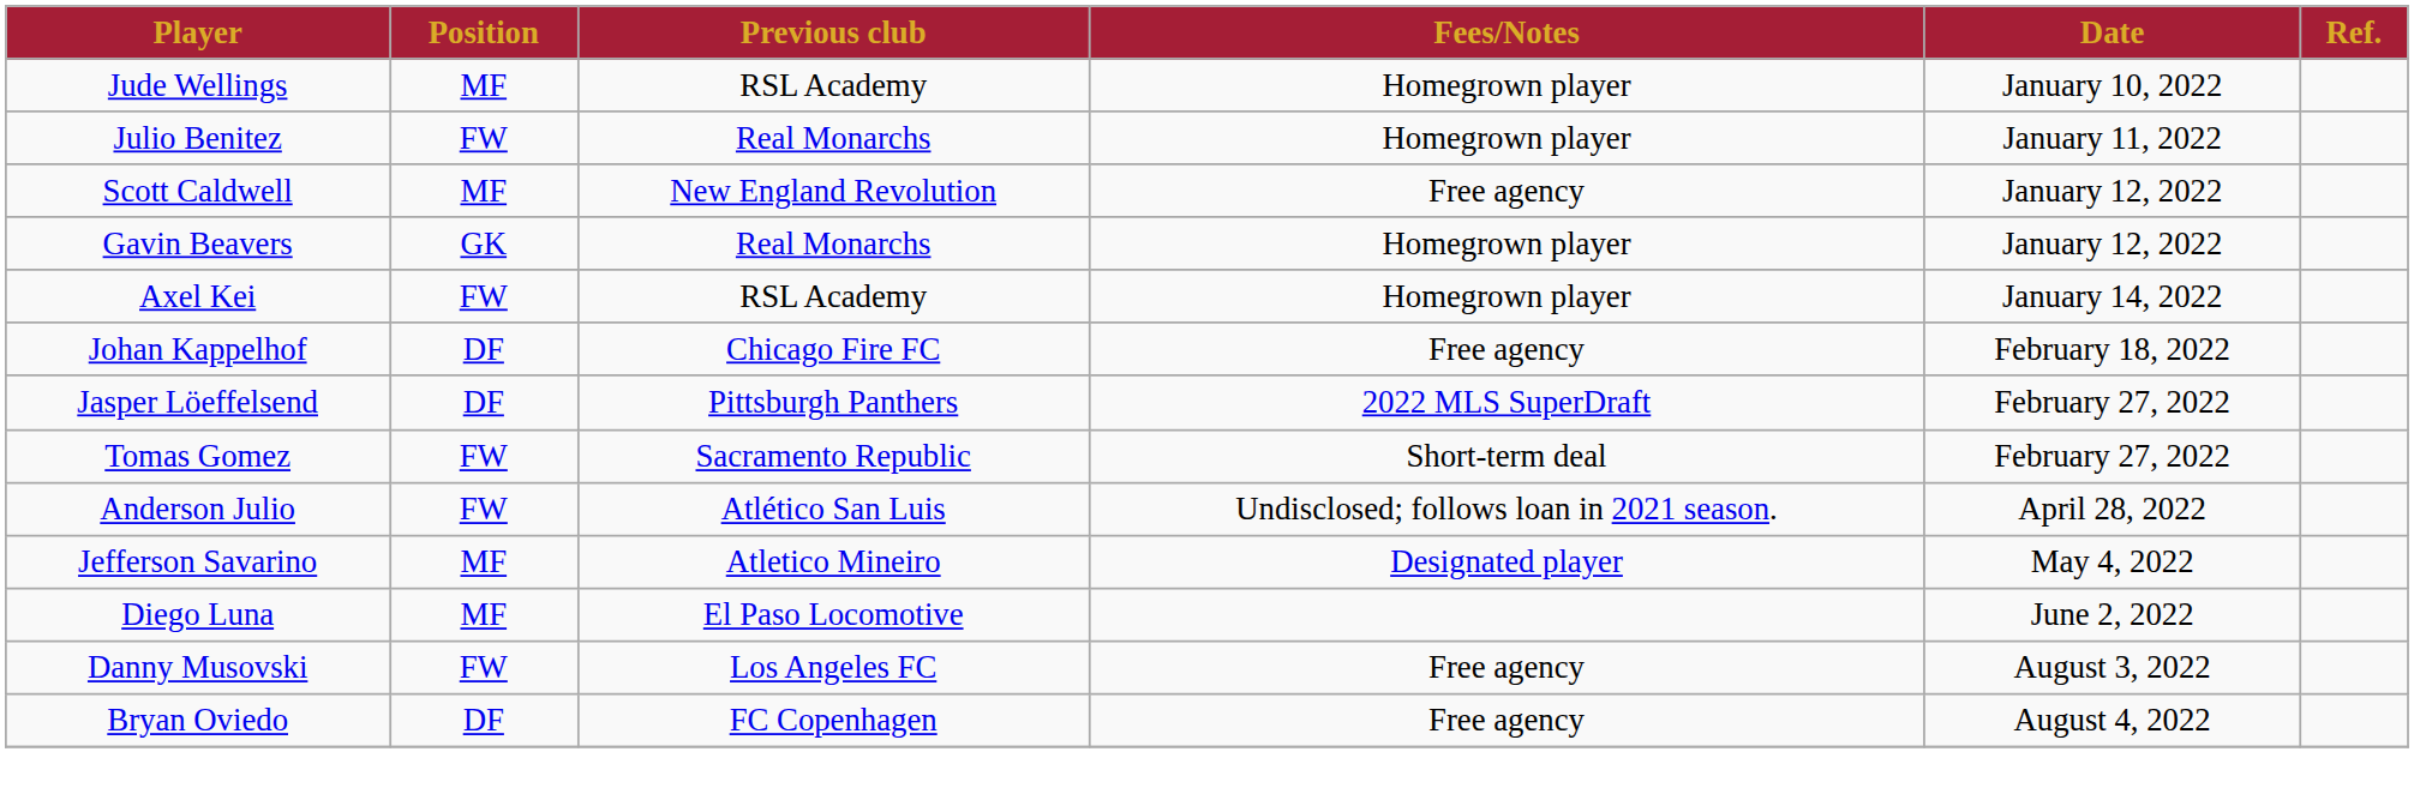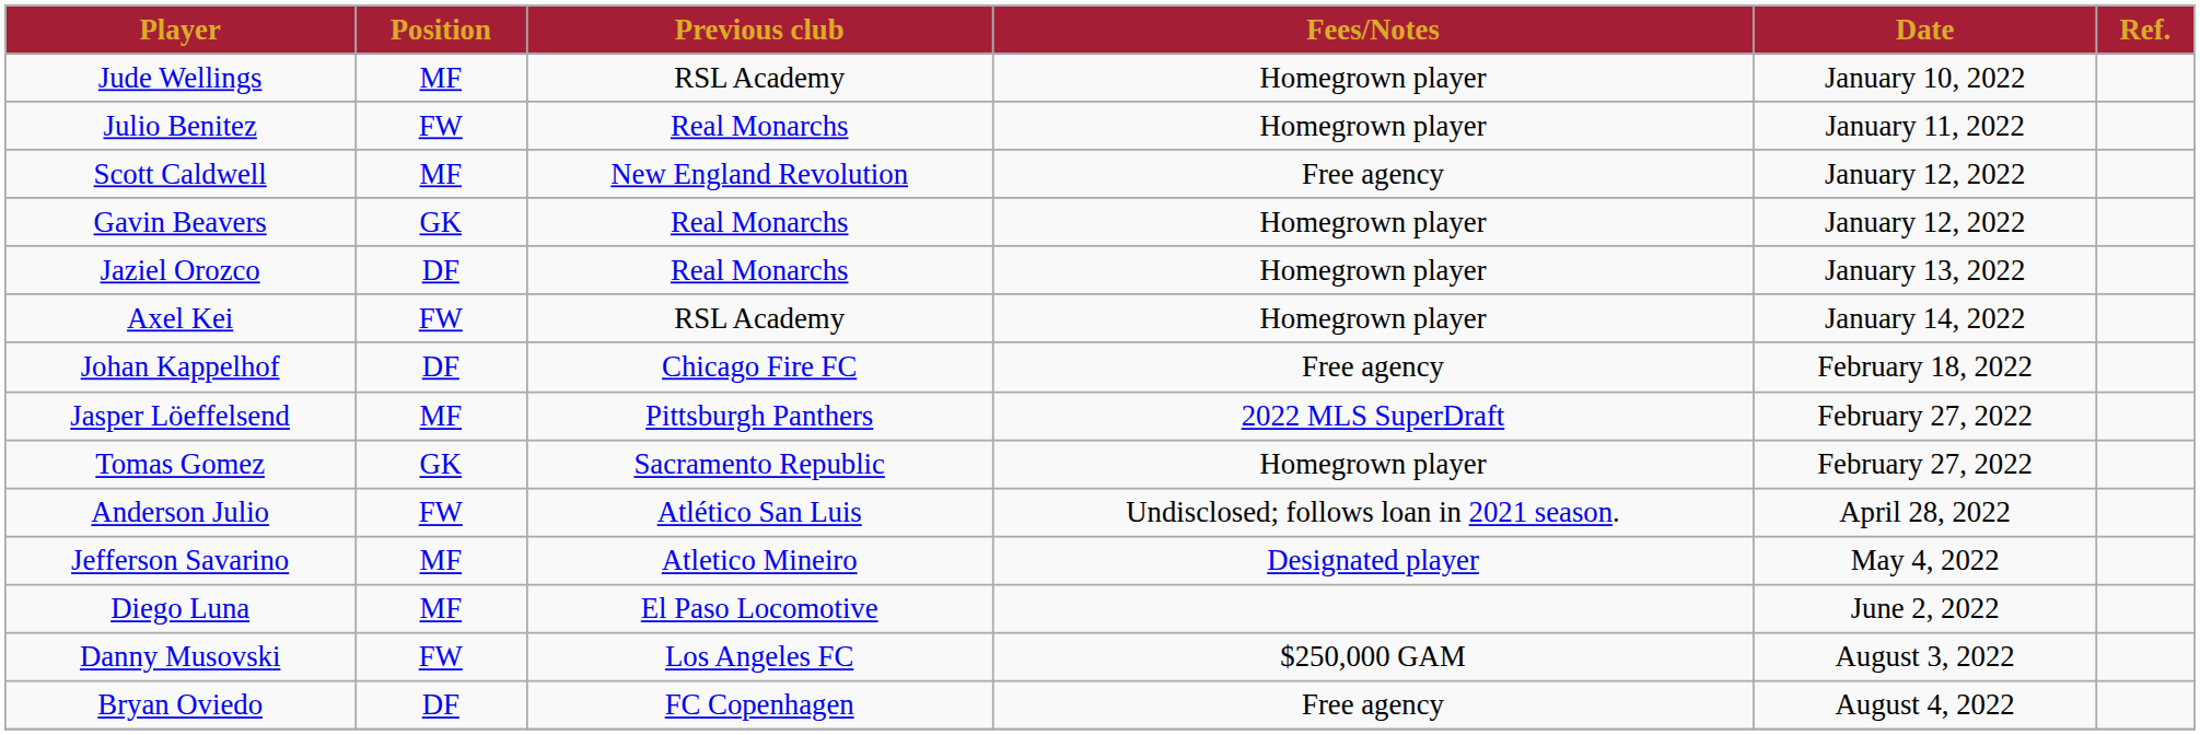+ row: Jaziel Orozco | DF | Real Monarchs | Homegrown player | January 13, 2022
Jasper Löeffelsend | Position: DF -> MF
Tomas Gomez | Position: FW -> GK
Tomas Gomez | Fees/Notes: Short-term deal -> Homegrown player
Danny Musovski | Fees/Notes: Free agency -> $250,000 GAM
